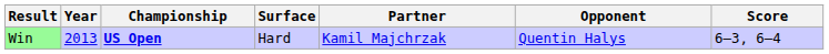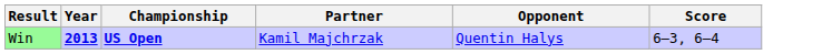- column: Surface | Hard
Win | Year: normal -> bold
